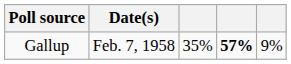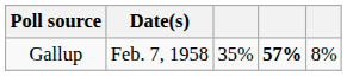Gallup | column 5: 9% -> 8%
